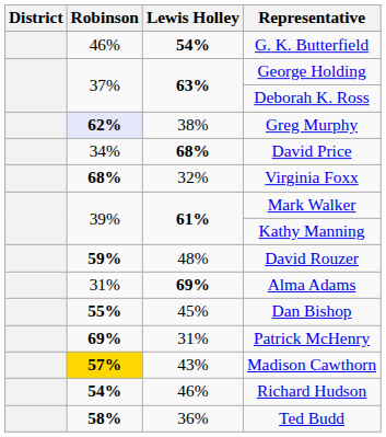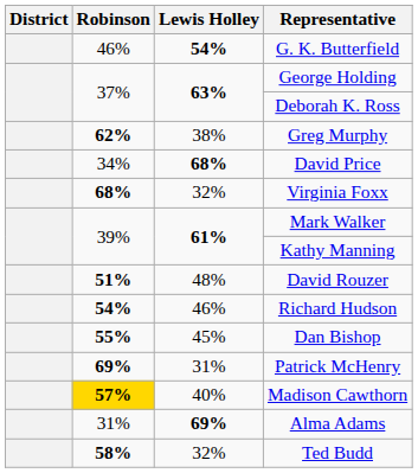Greg Murphy | Robinson: lavender background -> no background
David Rouzer | Robinson: 59% -> 51%
rows swapped: Richard Hudson <-> Alma Adams
Madison Cawthorn | Lewis Holley: 43% -> 40%
Ted Budd | Lewis Holley: 36% -> 32%
